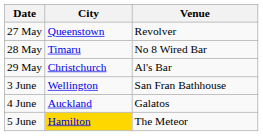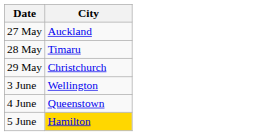- column: Venue | Revolver | No 8 Wired Bar | Al's Bar | San Fran Bathhouse | Galatos | The Meteor
27 May | City: Queenstown -> Auckland
4 June | City: Auckland -> Queenstown
